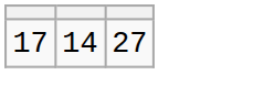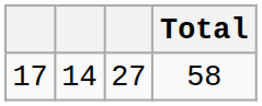+ column: Total | 58
